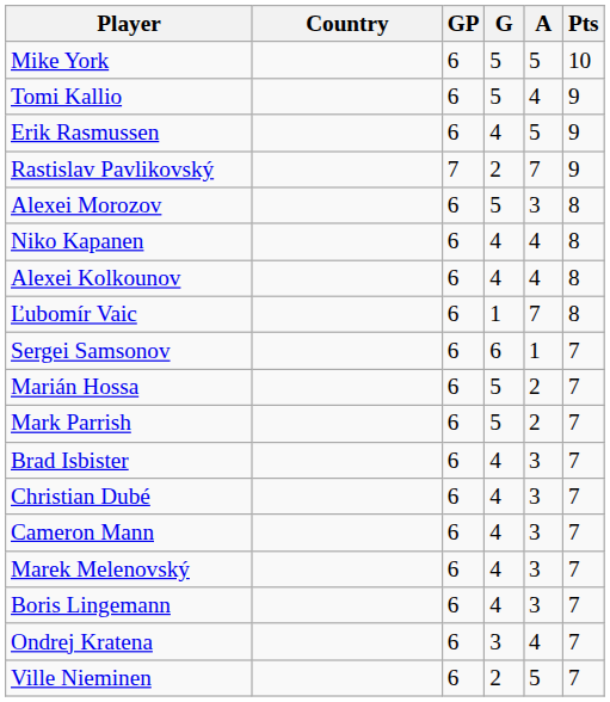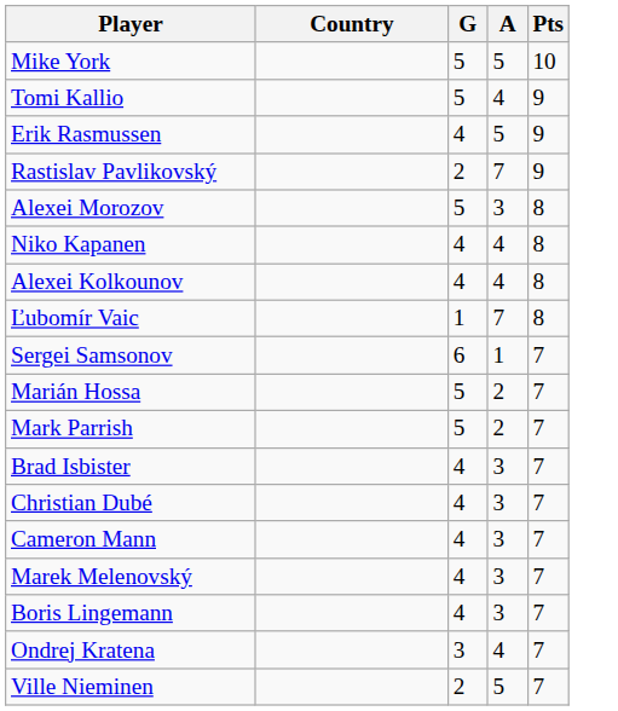- column: GP | 6 | 6 | 6 | 7 | 6 | 6 | 6 | 6 | 6 | 6 | 6 | 6 | 6 | 6 | 6 | 6 | 6 | 6
